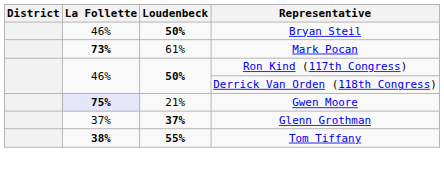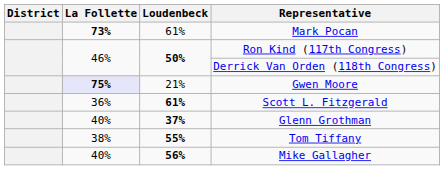- row: 46% | 50% | Bryan Steil
+ row: 36% | 61% | Scott L. Fitzgerald
Glenn Grothman | La Follette: 37% -> 40%
Tom Tiffany | La Follette: bold -> normal
+ row: 40% | 56% | Mike Gallagher
